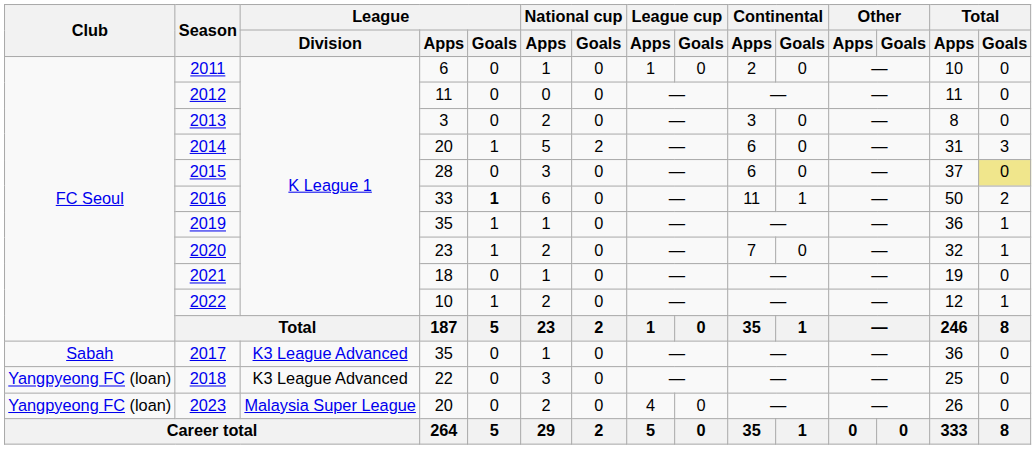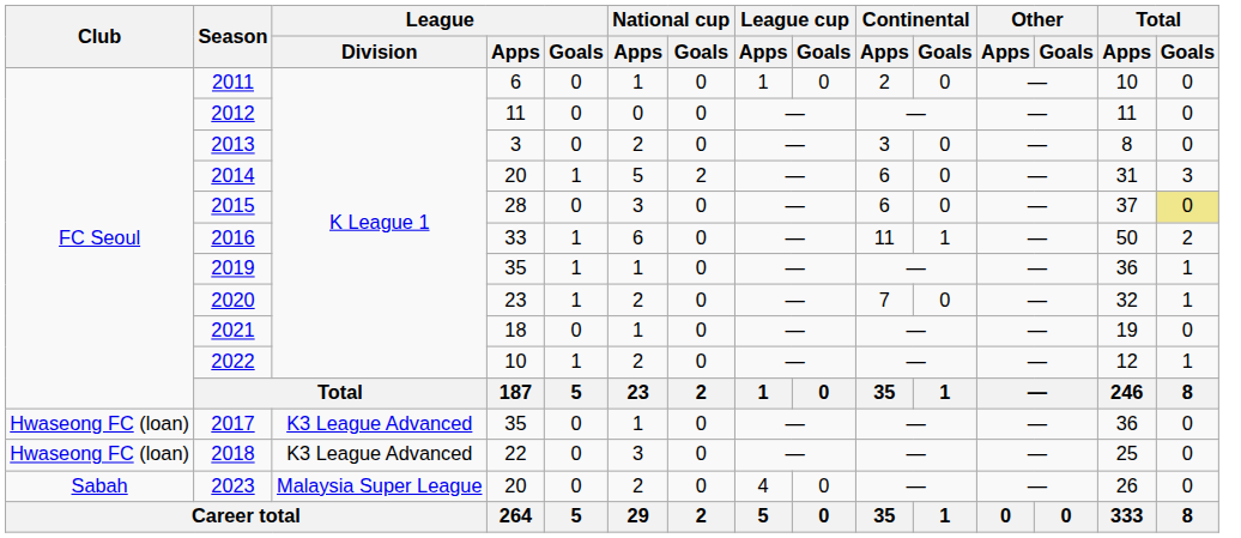2016 | League / Goals: bold -> normal
2017 | Club: Sabah -> Hwaseong FC (loan)
2018 | Club: Yangpyeong FC (loan) -> Hwaseong FC (loan)
2023 | Club: Yangpyeong FC (loan) -> Sabah
